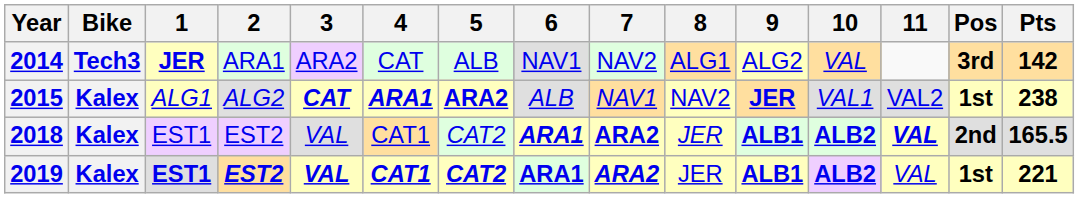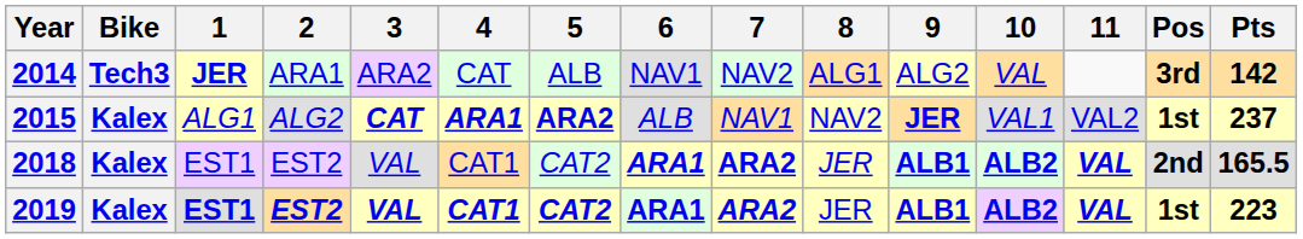2015 | Pts: 238 -> 237
2019 | 11: normal -> bold
2019 | Pts: 221 -> 223
